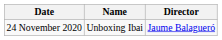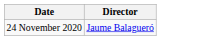- column: Name | Unboxing Ibai
